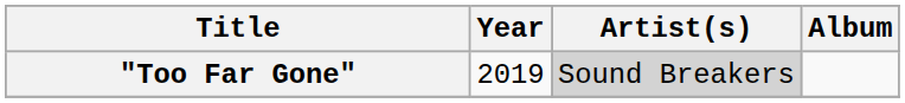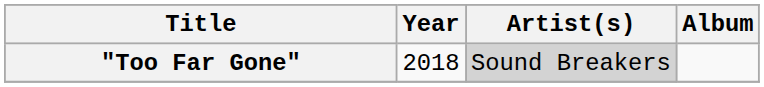"Too Far Gone" | Year: 2019 -> 2018
